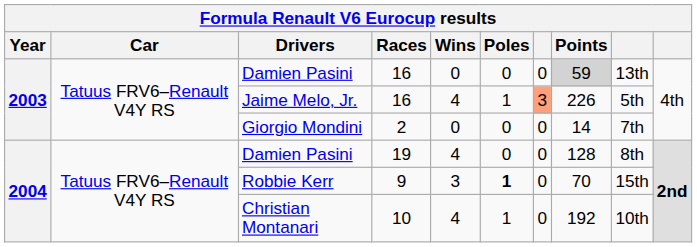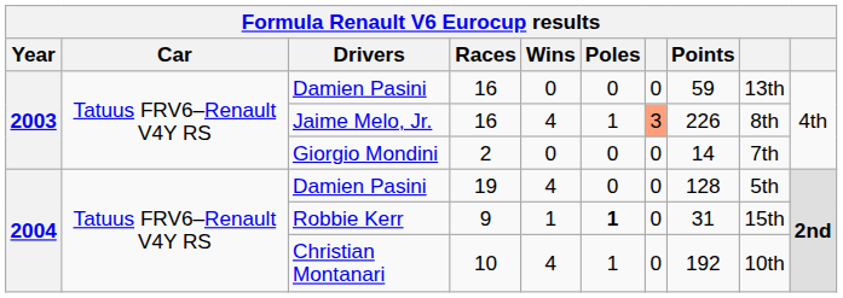Damien Pasini / 16 | Points: lightgrey background -> no background
Jaime Melo, Jr. | column 9: 5th -> 8th
Damien Pasini / 19 | column 9: 8th -> 5th
Robbie Kerr | Wins: 3 -> 1
Robbie Kerr | Points: 70 -> 31
